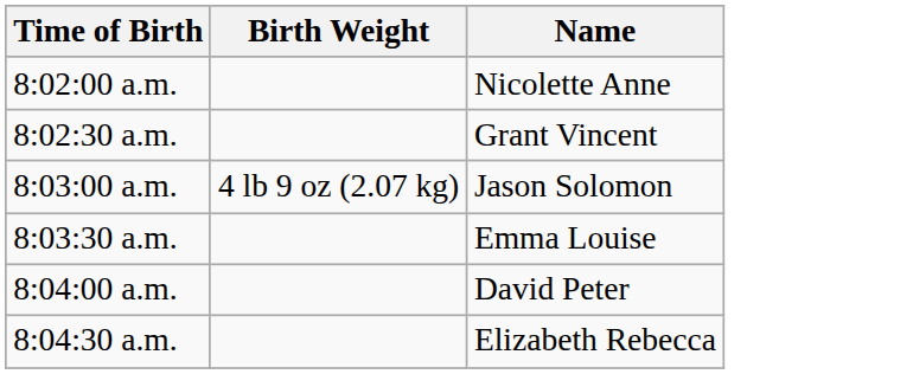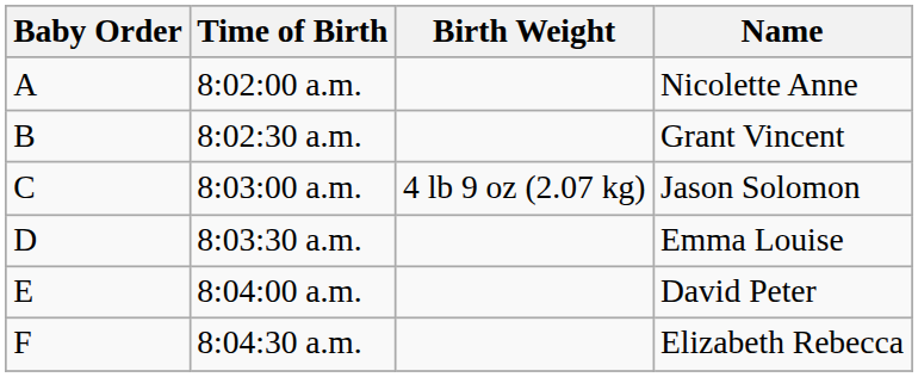+ column: Baby Order | A | B | C | D | E | F
